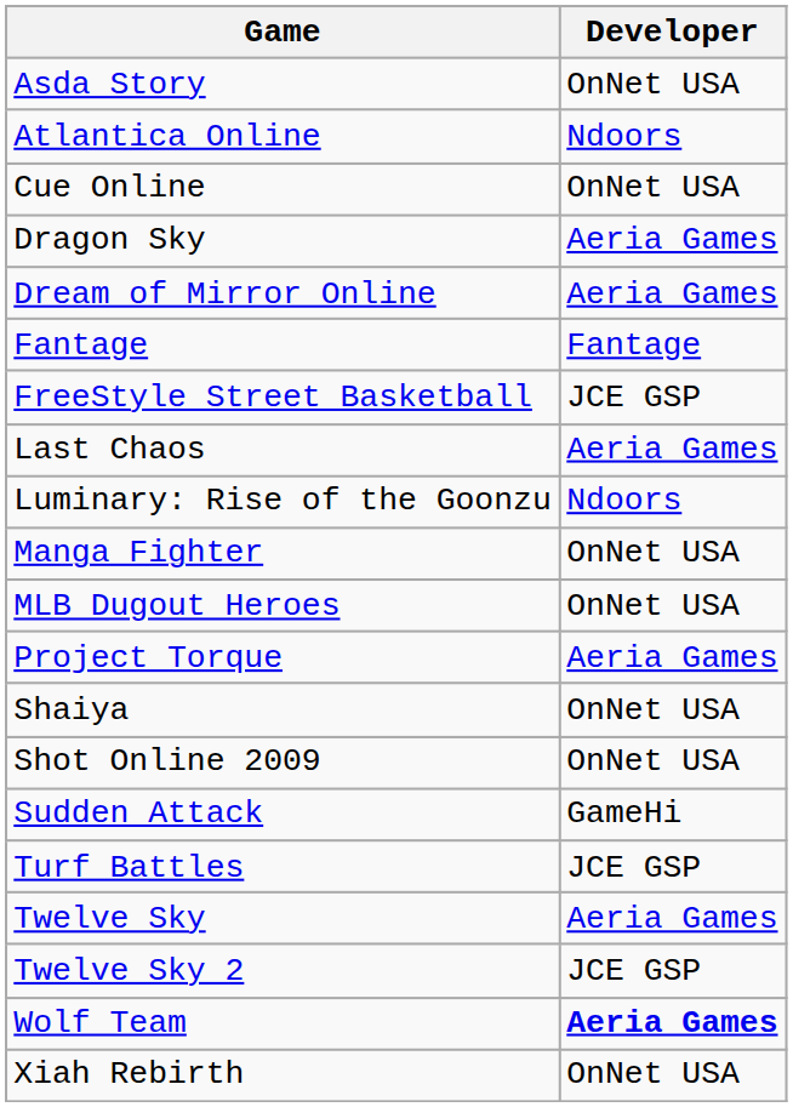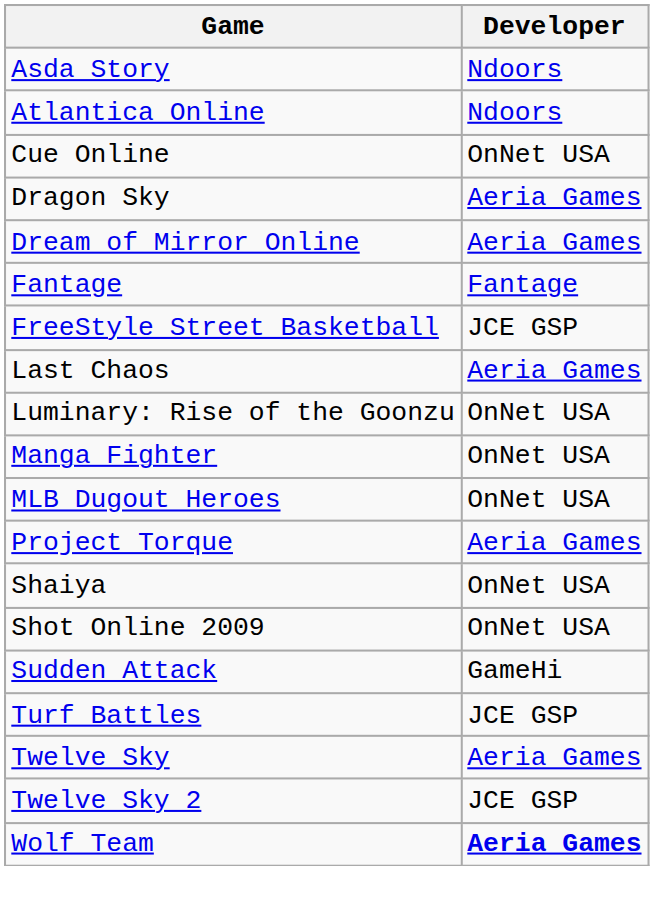Asda Story | Developer: OnNet USA -> Ndoors
Luminary: Rise of the Goonzu | Developer: Ndoors -> OnNet USA
- row: Xiah Rebirth | OnNet USA
